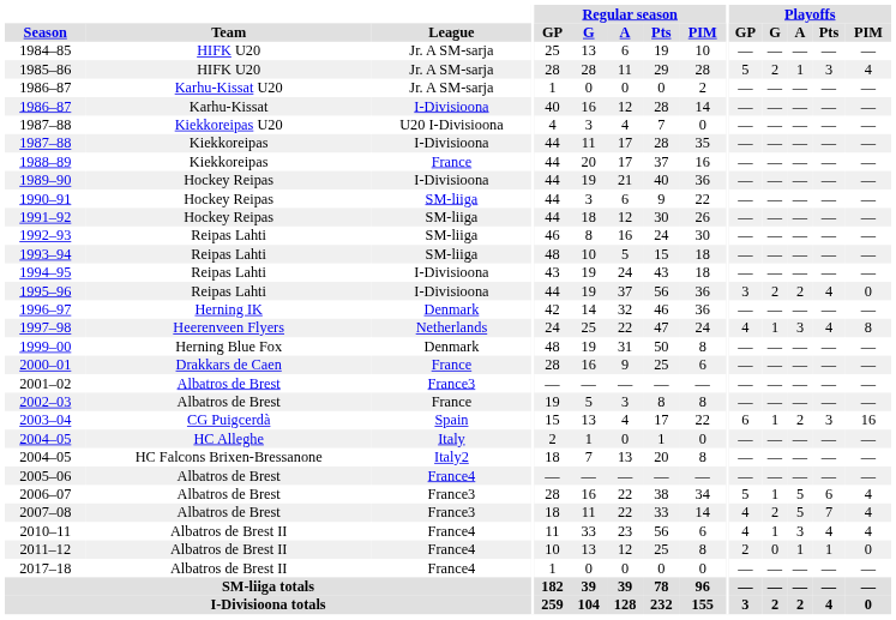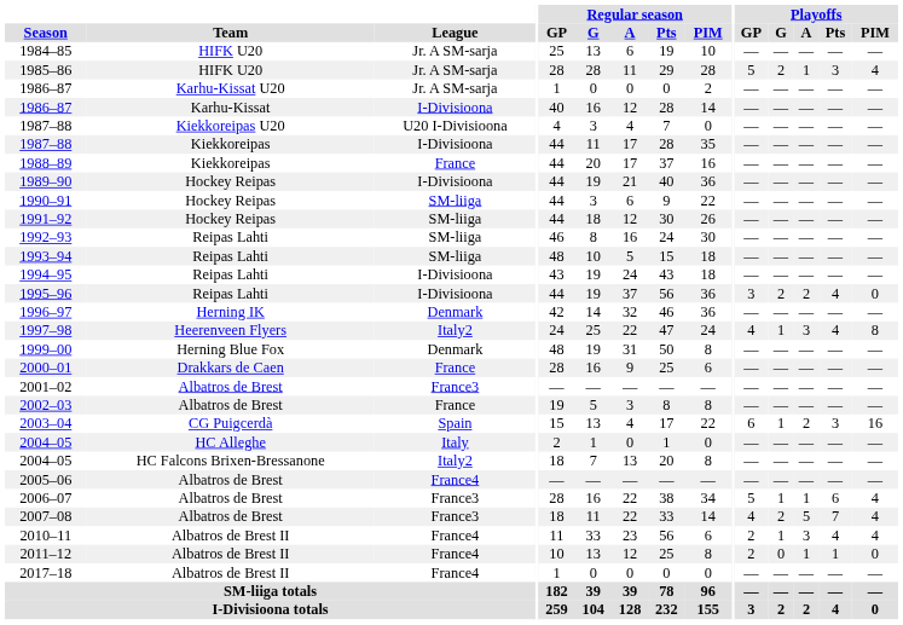1997–98 | League: Netherlands -> Italy2
2006–07 | Playoffs / A: 5 -> 1
2010–11 | Playoffs / GP: 4 -> 2
